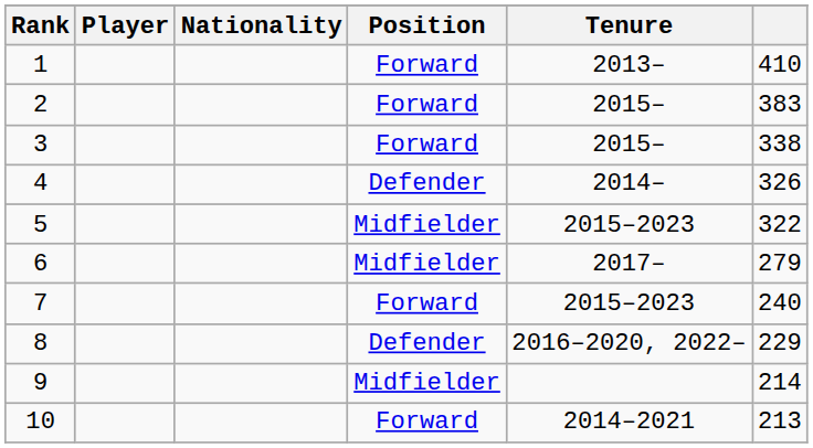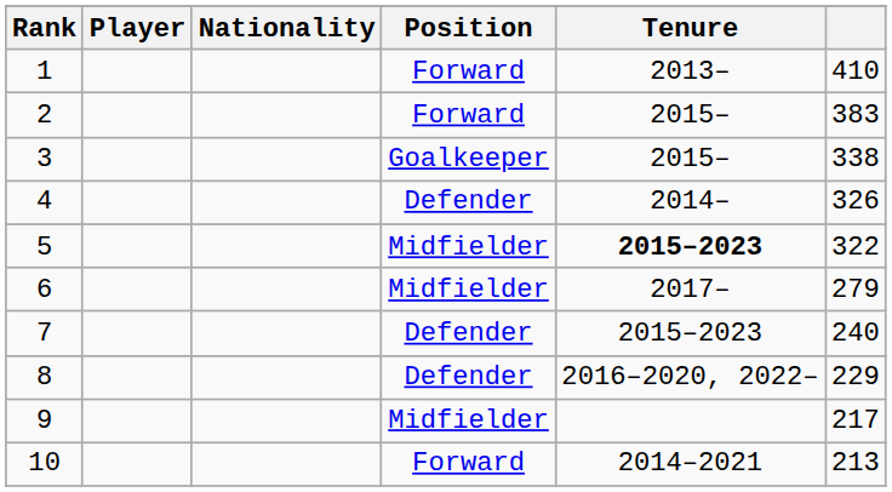3 | Position: Forward -> Goalkeeper
5 | Tenure: normal -> bold
7 | Position: Forward -> Defender
9 | column 6: 214 -> 217
